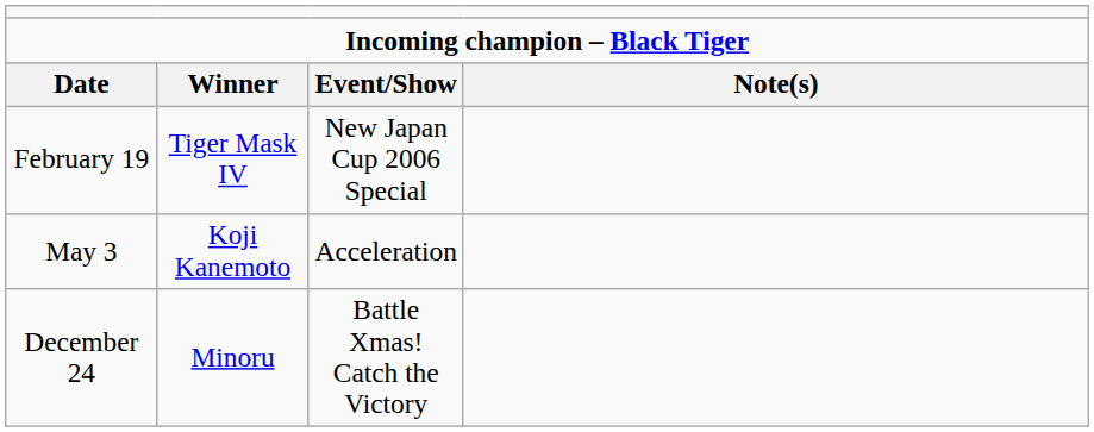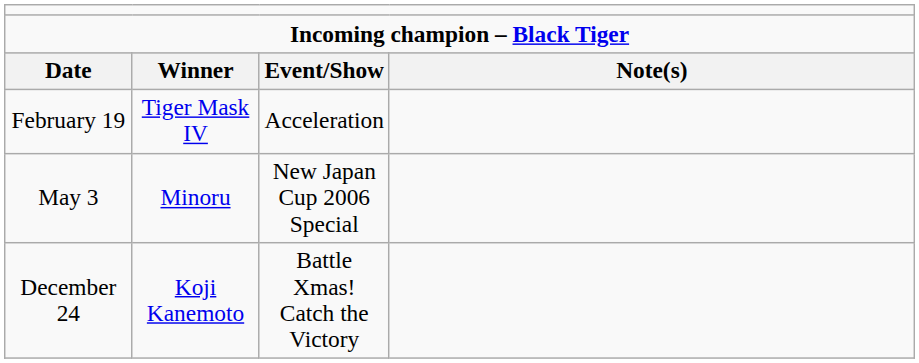February 19 | column 3: New Japan Cup 2006 Special -> Acceleration
May 3 | column 2: Koji Kanemoto -> Minoru
May 3 | column 3: Acceleration -> New Japan Cup 2006 Special
December 24 | column 2: Minoru -> Koji Kanemoto
